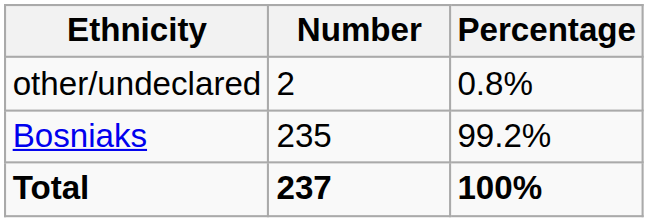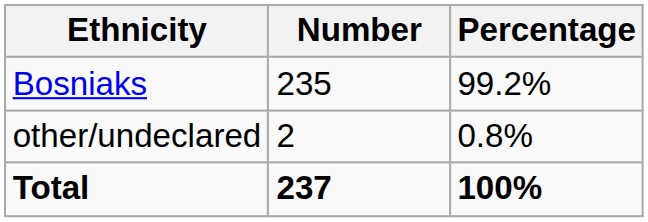rows swapped: Bosniaks <-> other/undeclared
